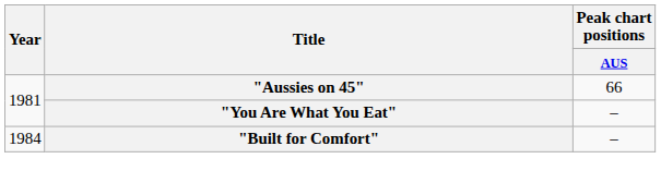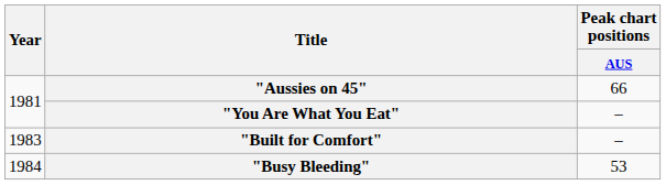"Built for Comfort" | Year: 1984 -> 1983
+ row: 1984 | "Busy Bleeding" | 53
